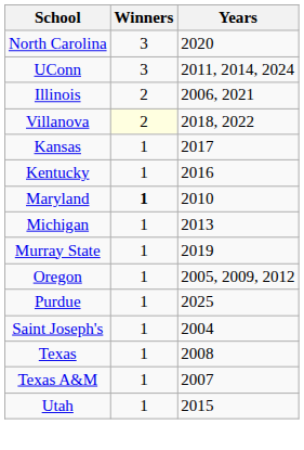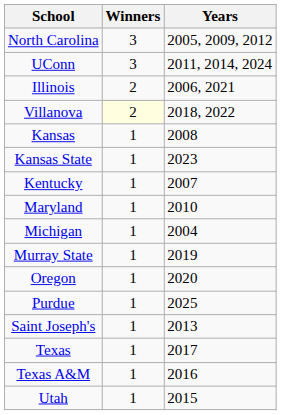North Carolina | Years: 2020 -> 2005, 2009, 2012
Kansas | Years: 2017 -> 2008
+ row: Kansas State | 1 | 2023
Kentucky | Years: 2016 -> 2007
Maryland | Winners: bold -> normal
Michigan | Years: 2013 -> 2004
Oregon | Years: 2005, 2009, 2012 -> 2020
Saint Joseph's | Years: 2004 -> 2013
Texas | Years: 2008 -> 2017
Texas A&M | Years: 2007 -> 2016
